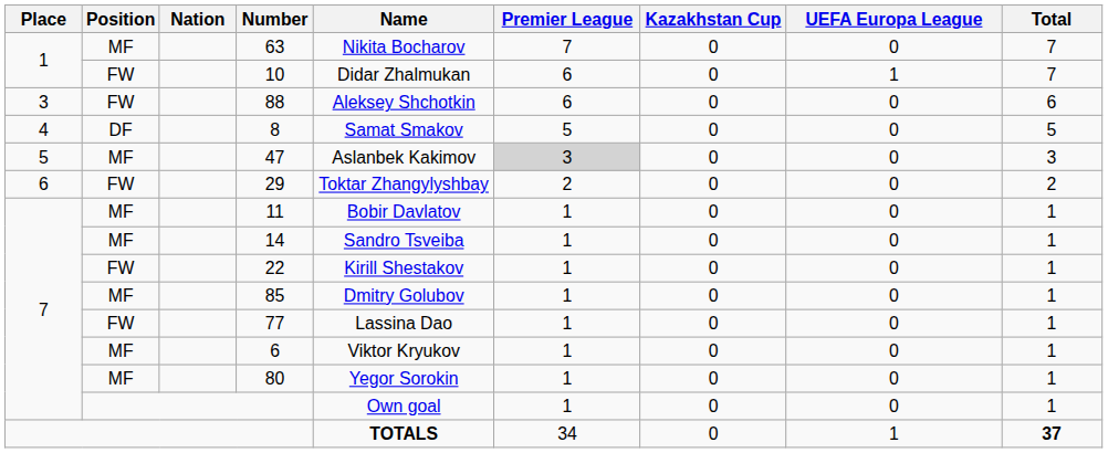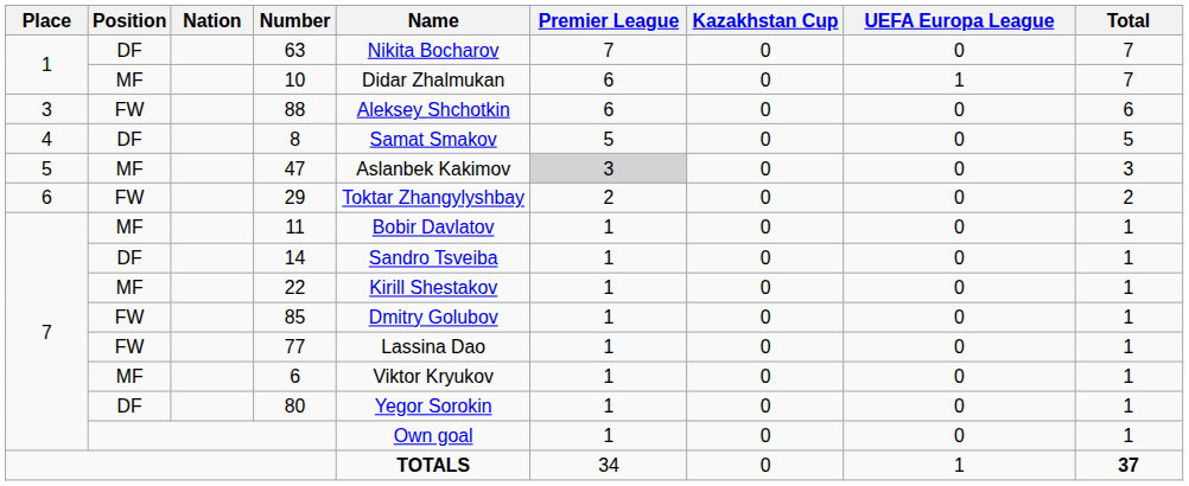63 | Position: MF -> DF
10 | Position: FW -> MF
14 | Position: MF -> DF
22 | Position: FW -> MF
85 | Position: MF -> FW
80 | Position: MF -> DF
